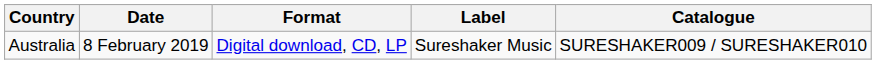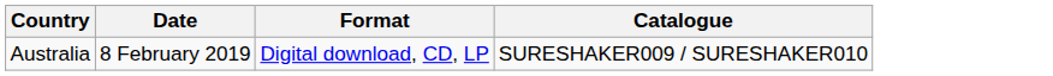- column: Label | Sureshaker Music
